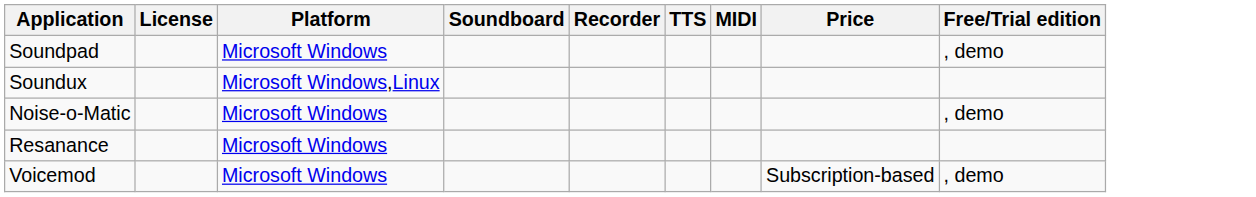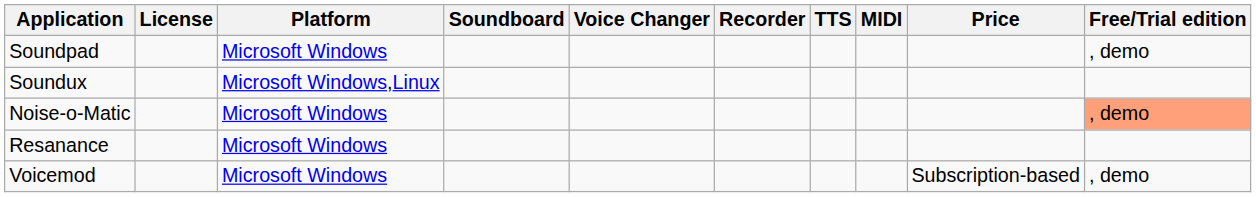+ column: Voice Changer
Noise-o-Matic | Free/Trial edition: no background -> lightsalmon background
